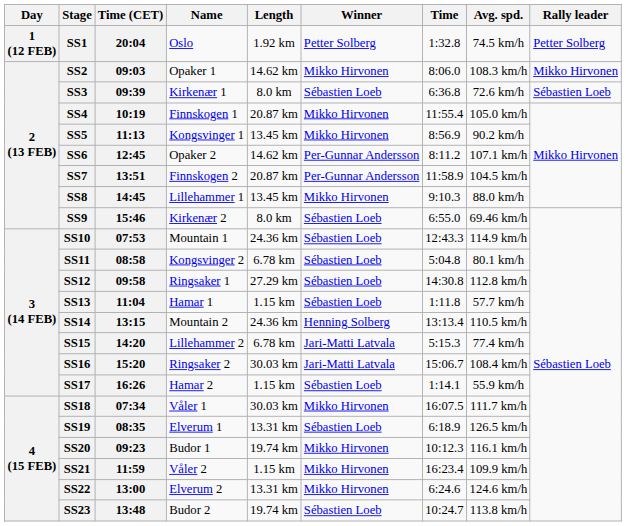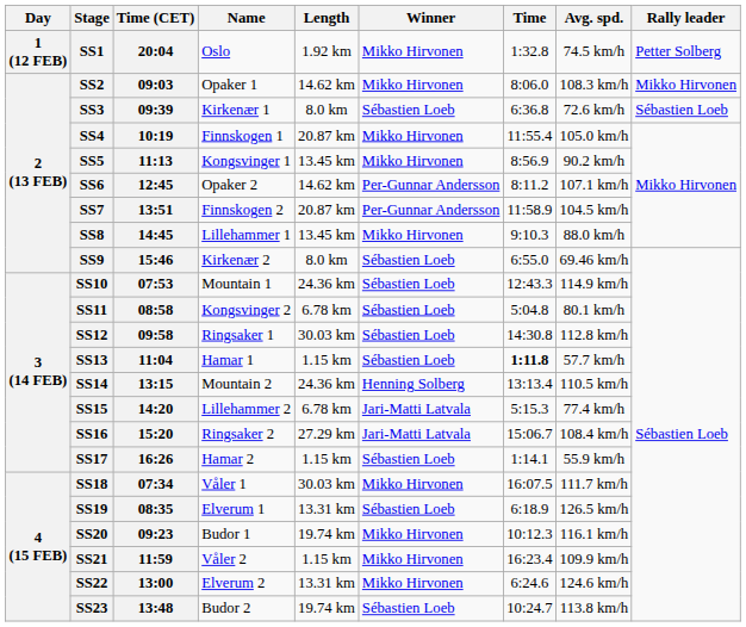SS1 | Winner: Petter Solberg -> Mikko Hirvonen
SS12 | Length: 27.29 km -> 30.03 km
SS13 | Time: normal -> bold
SS16 | Length: 30.03 km -> 27.29 km
